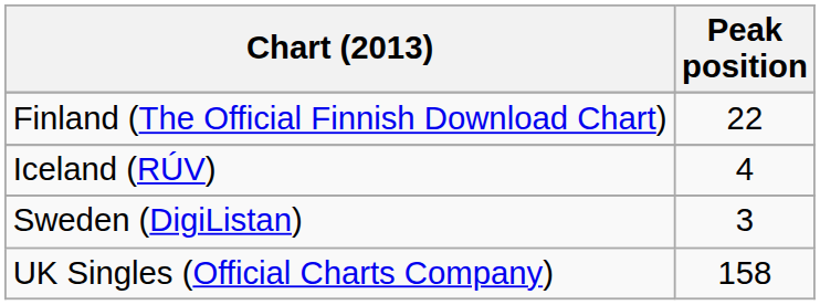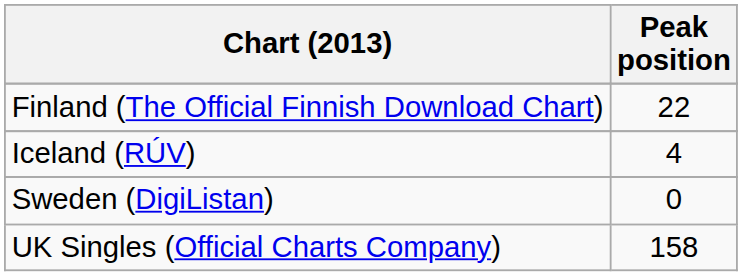Sweden (DigiListan) | Peak position: 3 -> 0
